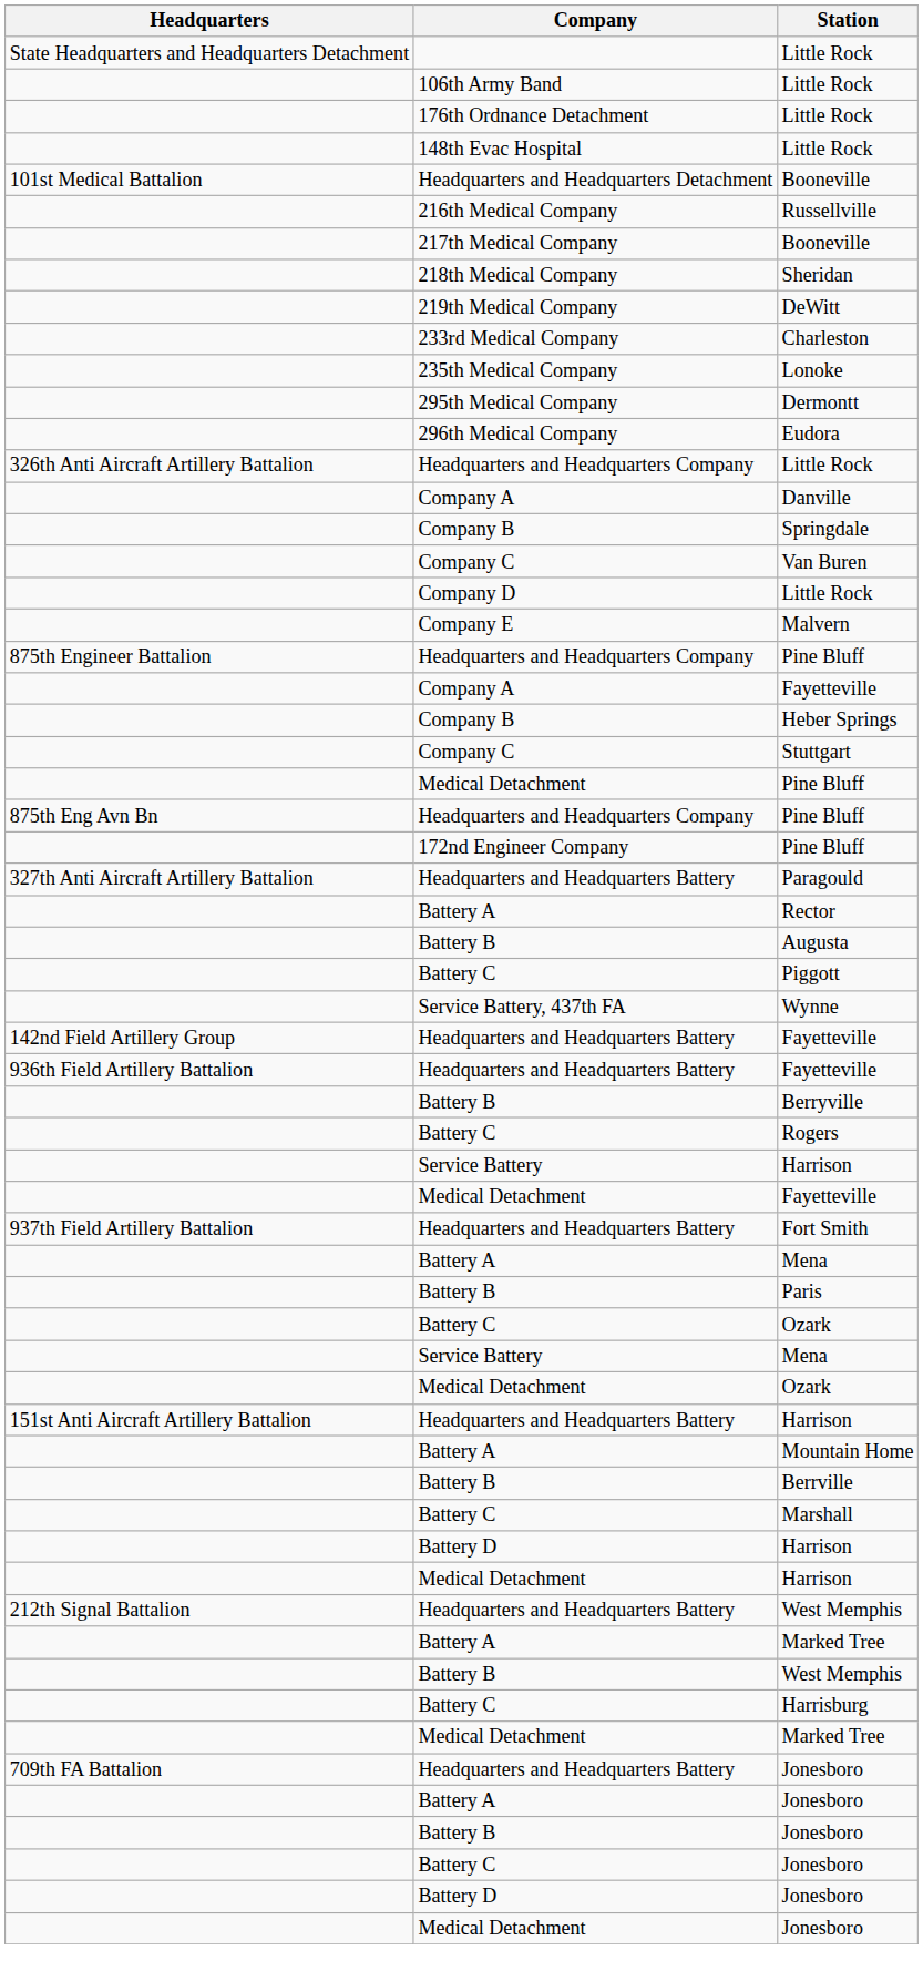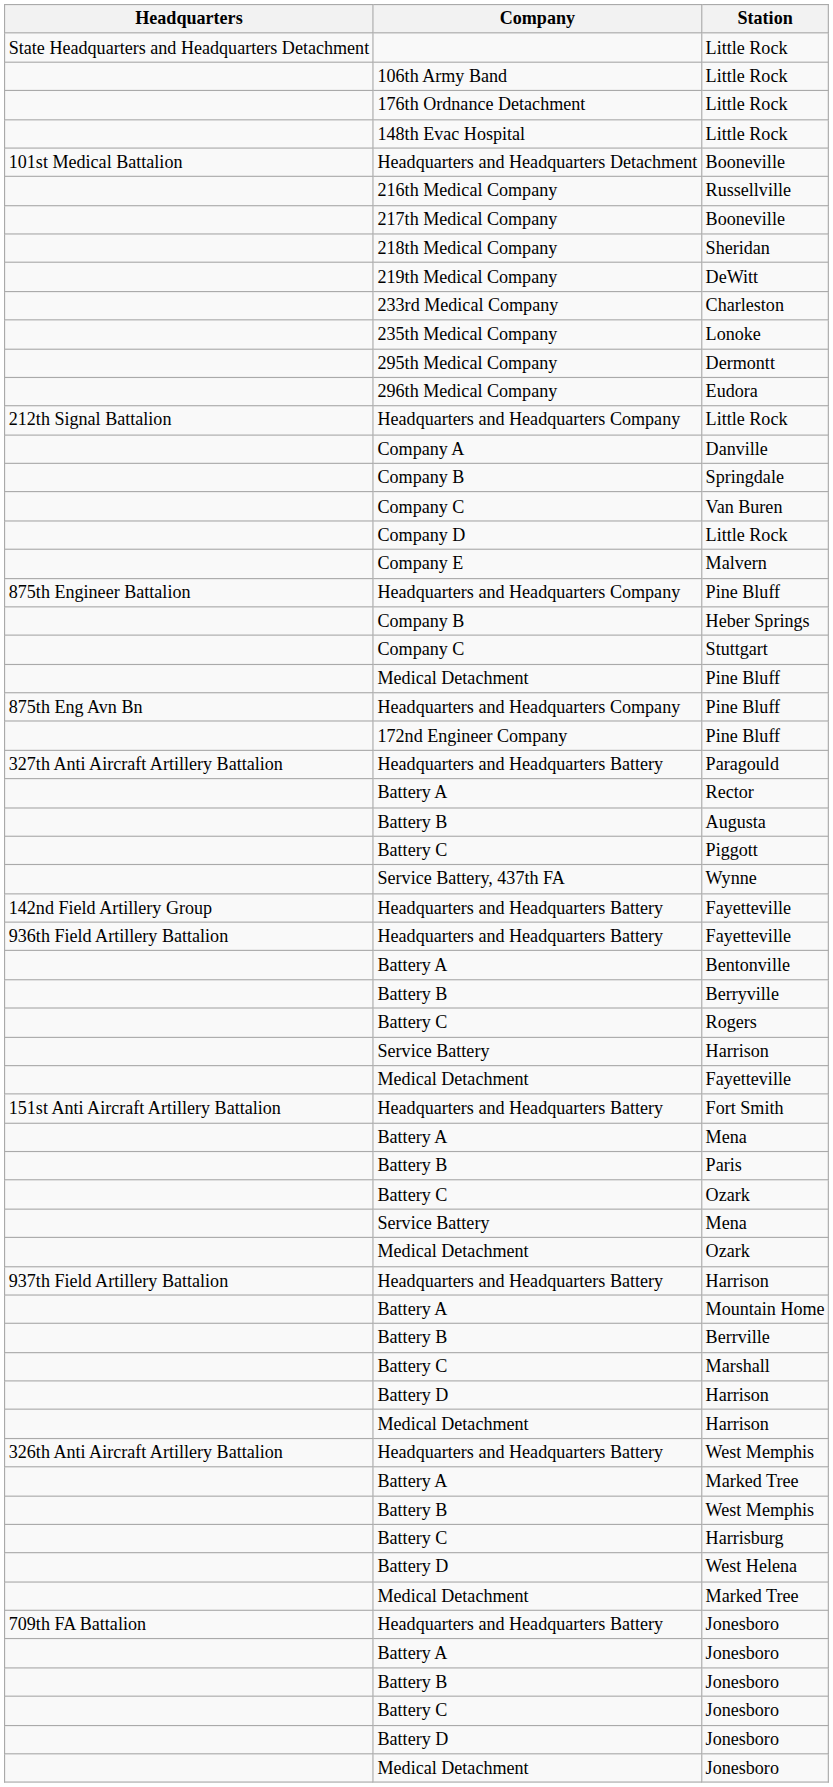Headquarters and Headquarters Company / Little Rock | Headquarters: 326th Anti Aircraft Artillery Battalion -> 212th Signal Battalion
- row: Company A | Fayetteville
+ row: Battery A | Bentonville
Fort Smith | Headquarters: 937th Field Artillery Battalion -> 151st Anti Aircraft Artillery Battalion
Headquarters and Headquarters Battery / Harrison | Headquarters: 151st Anti Aircraft Artillery Battalion -> 937th Field Artillery Battalion
Headquarters and Headquarters Battery / West Memphis | Headquarters: 212th Signal Battalion -> 326th Anti Aircraft Artillery Battalion
+ row: Battery D | West Helena
